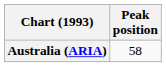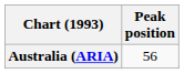Australia (ARIA) | Peak position: 58 -> 56
